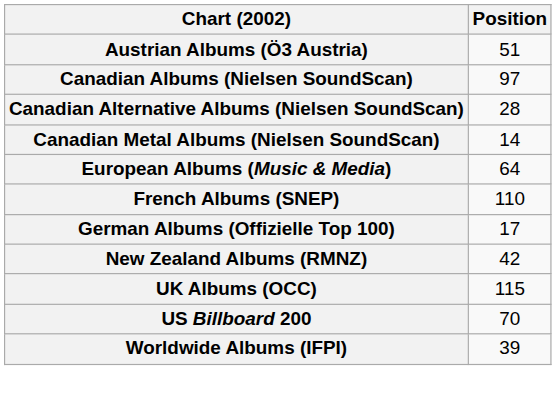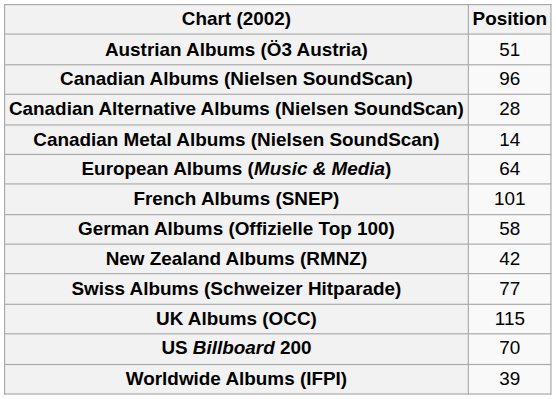Canadian Albums (Nielsen SoundScan) | Position: 97 -> 96
French Albums (SNEP) | Position: 110 -> 101
German Albums (Offizielle Top 100) | Position: 17 -> 58
+ row: Swiss Albums (Schweizer Hitparade) | 77
